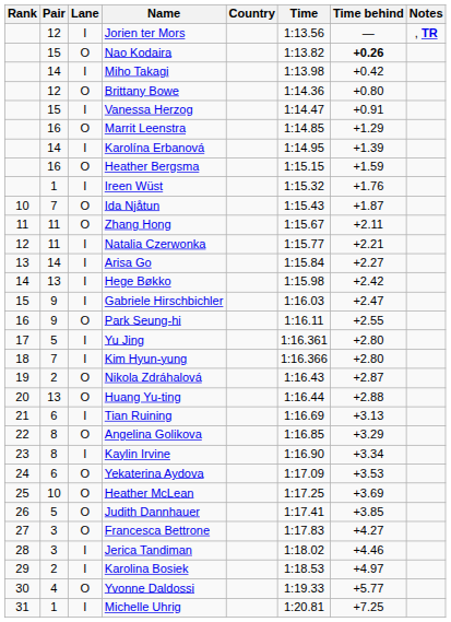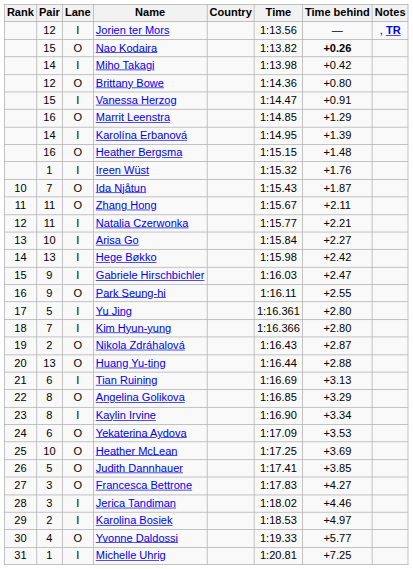Heather Bergsma | Time behind: +1.59 -> +1.48
Arisa Go | Pair: 14 -> 10
